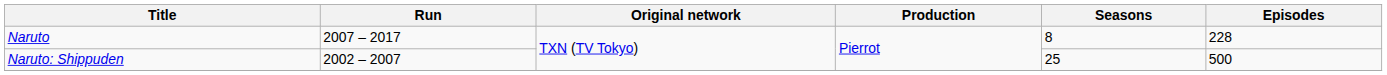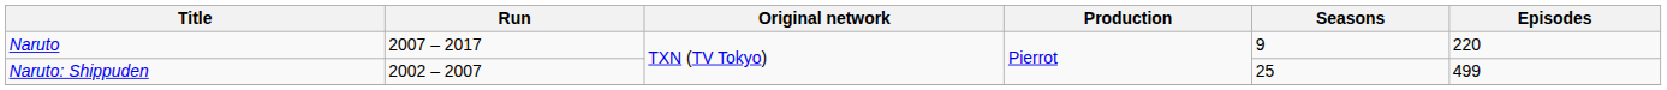Naruto | Seasons: 8 -> 9
Naruto | Episodes: 228 -> 220
Naruto: Shippuden | Episodes: 500 -> 499
